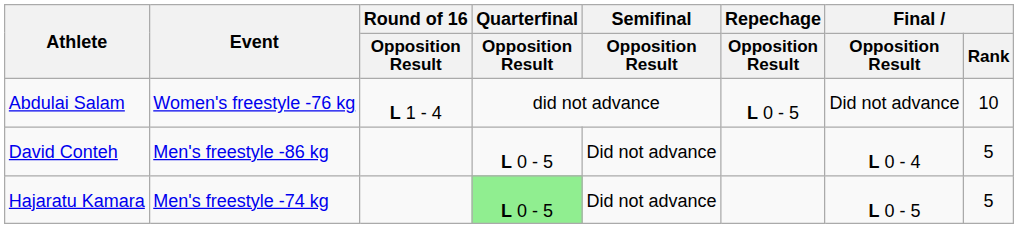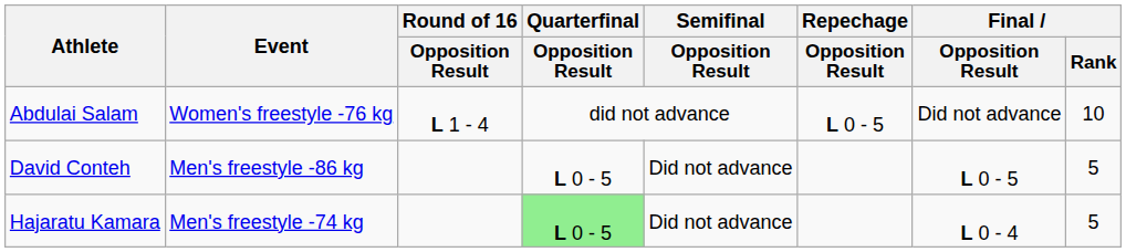David Conteh | Final / Opposition Result: L 0 - 4 -> L 0 - 5
Hajaratu Kamara | Final / Opposition Result: L 0 - 5 -> L 0 - 4
